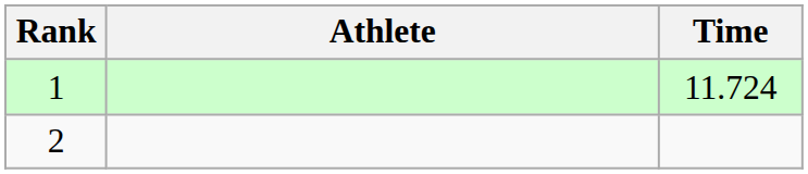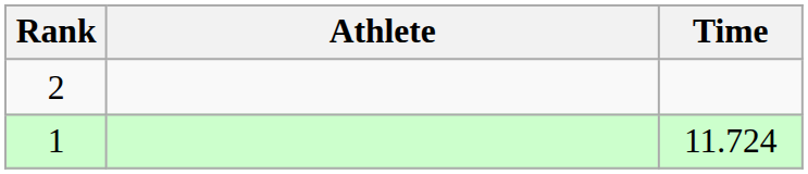rows swapped: 1 <-> 2
